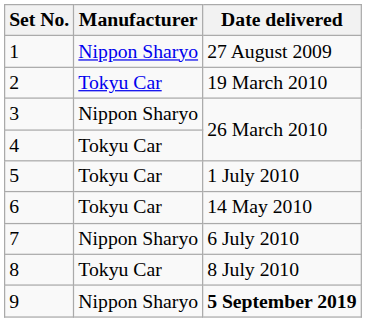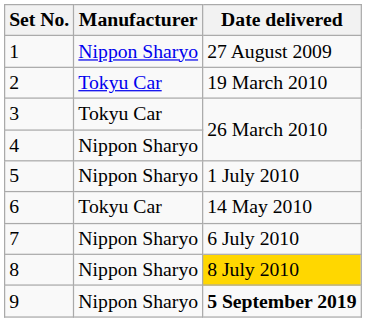3 | Manufacturer: Nippon Sharyo -> Tokyu Car
4 | Manufacturer: Tokyu Car -> Nippon Sharyo
5 | Manufacturer: Tokyu Car -> Nippon Sharyo
8 | Manufacturer: Tokyu Car -> Nippon Sharyo
8 | Date delivered: no background -> gold background
